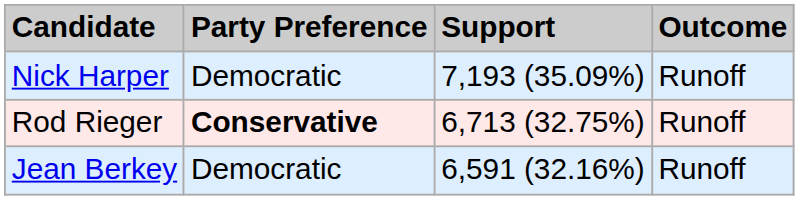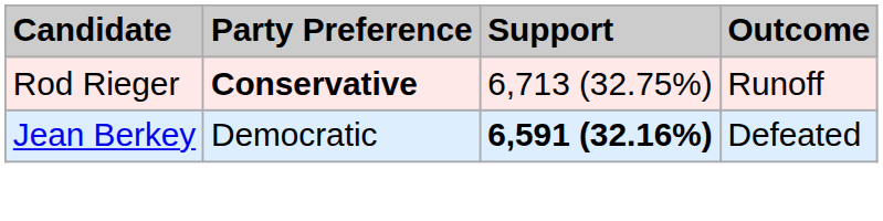- row: Nick Harper | Democratic | 7,193 (35.09%) | Runoff
Jean Berkey | Support: normal -> bold
Jean Berkey | Outcome: Runoff -> Defeated
